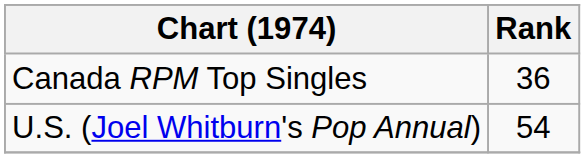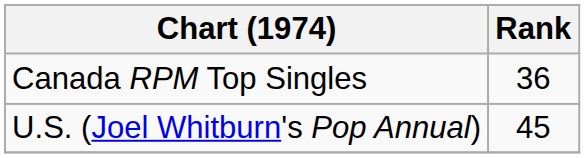U.S. (Joel Whitburn's Pop Annual) | Rank: 54 -> 45
